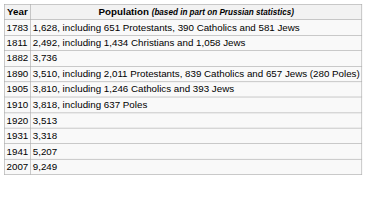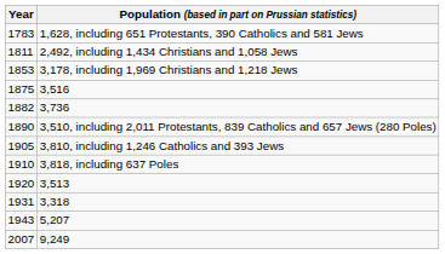+ row: 1853 | 3,178, including 1,969 Christians and 1,218 Jews
+ row: 1875 | 3,516
5,207 | Year: 1941 -> 1943
